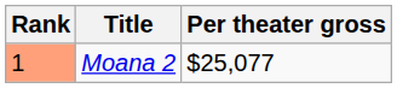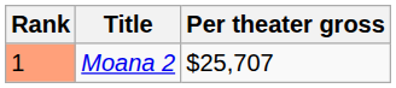Moana 2 | Per theater gross: $25,077 -> $25,707
